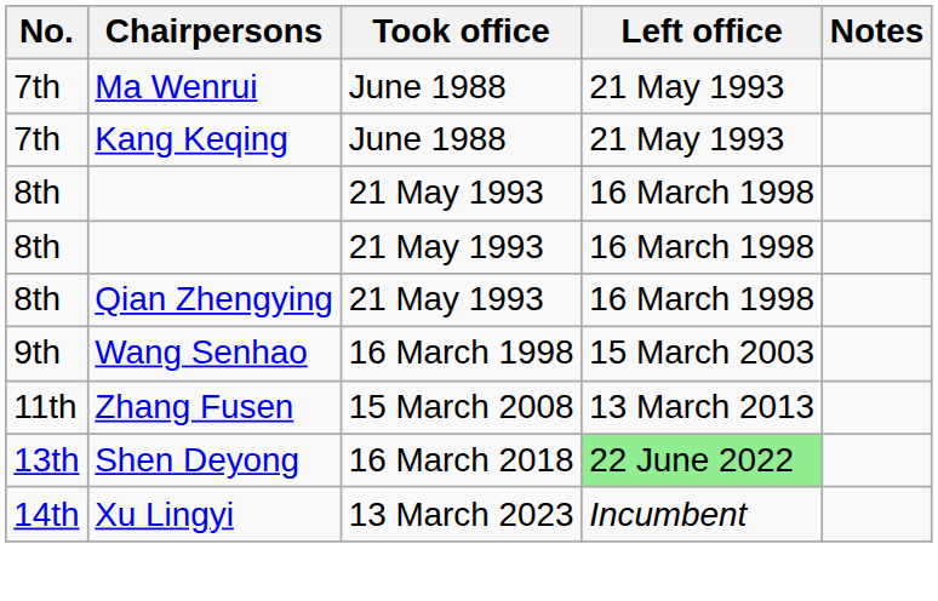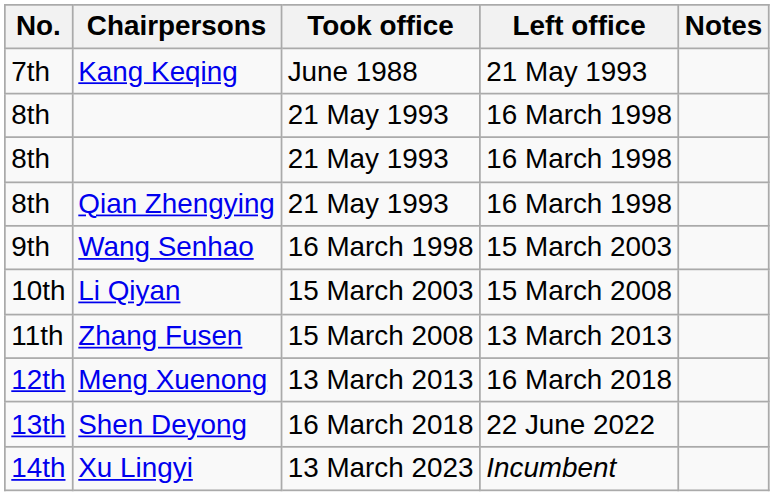- row: 7th | Ma Wenrui | June 1988 | 21 May 1993
+ row: 10th | Li Qiyan | 15 March 2003 | 15 March 2008
+ row: 12th | Meng Xuenong | 13 March 2013 | 16 March 2018
Shen Deyong | Left office: lightgreen background -> no background
